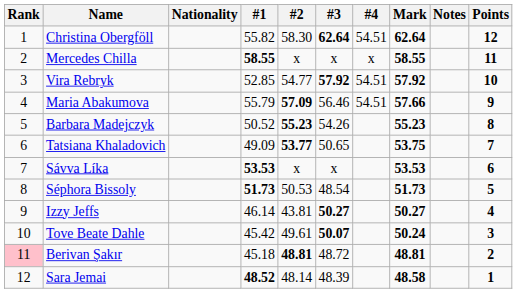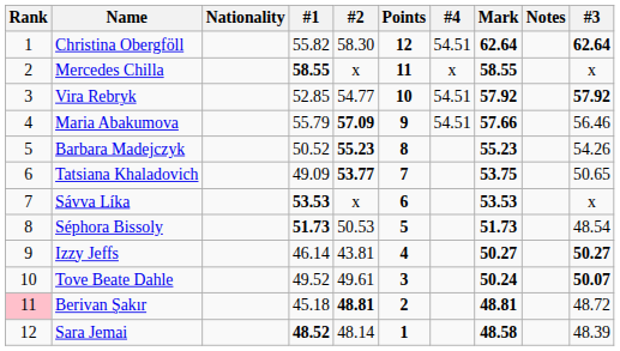columns swapped: #3 <-> Points
Tove Beate Dahle | #1: 45.42 -> 49.52
